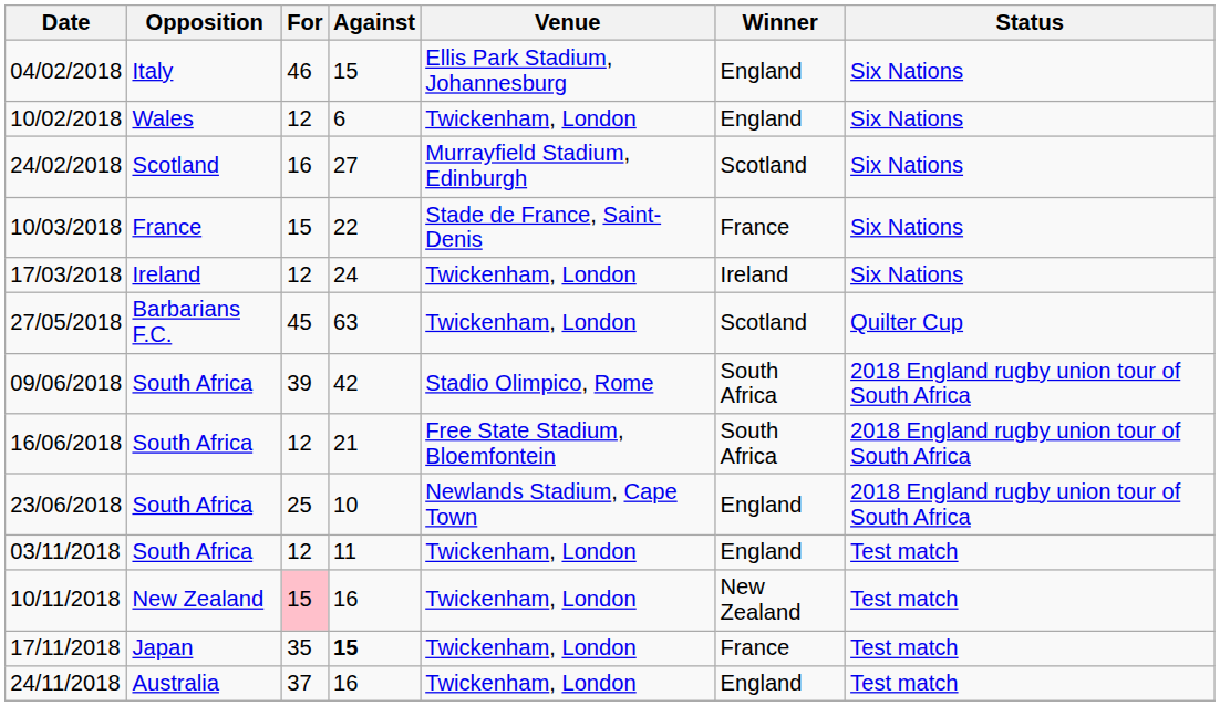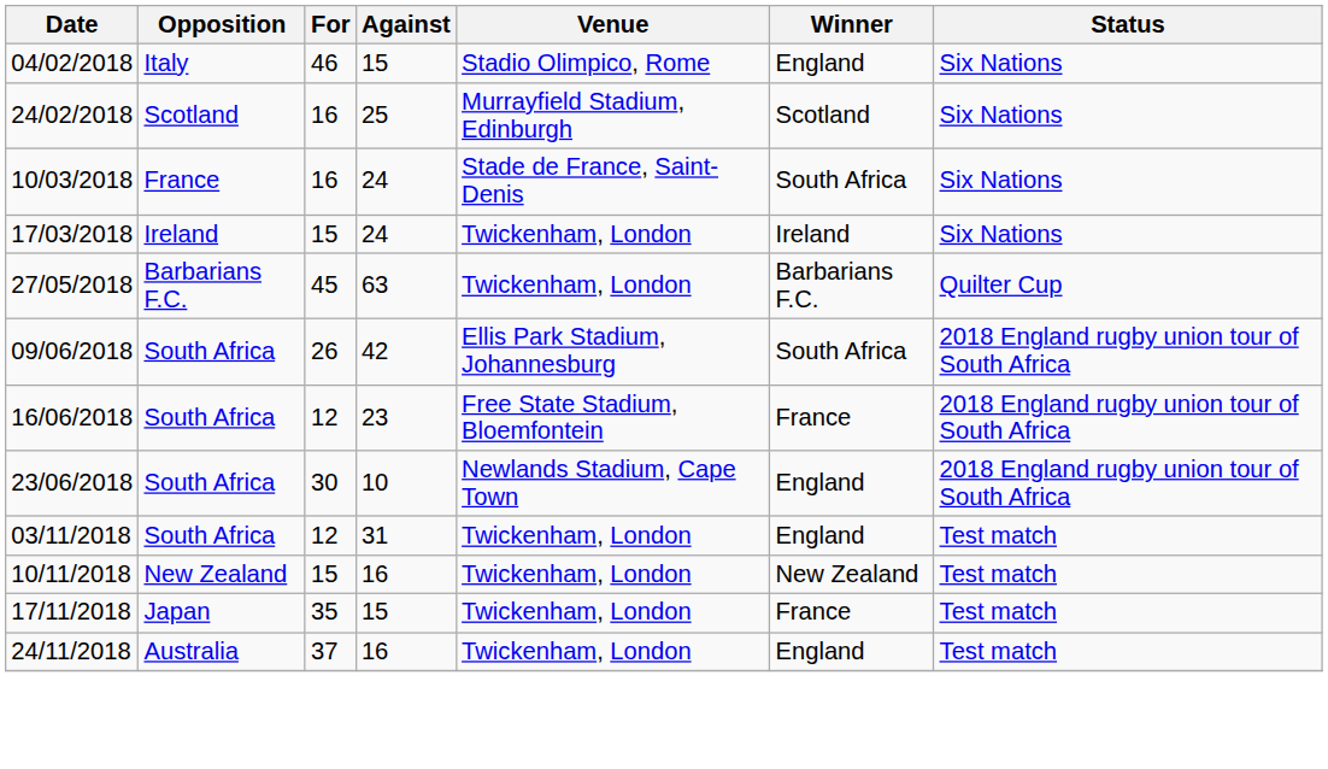04/02/2018 | Venue: Ellis Park Stadium, Johannesburg -> Stadio Olimpico, Rome
- row: 10/02/2018 | Wales | 12 | 6 | Twickenham, London | England | Six Nations
24/02/2018 | Against: 27 -> 25
10/03/2018 | For: 15 -> 16
10/03/2018 | Against: 22 -> 24
10/03/2018 | Winner: France -> South Africa
17/03/2018 | For: 12 -> 15
27/05/2018 | Winner: Scotland -> Barbarians F.C.
09/06/2018 | For: 39 -> 26
09/06/2018 | Venue: Stadio Olimpico, Rome -> Ellis Park Stadium, Johannesburg
16/06/2018 | Against: 21 -> 23
16/06/2018 | Winner: South Africa -> France
23/06/2018 | For: 25 -> 30
03/11/2018 | Against: 11 -> 31
10/11/2018 | For: pink background -> no background
17/11/2018 | Against: bold -> normal
